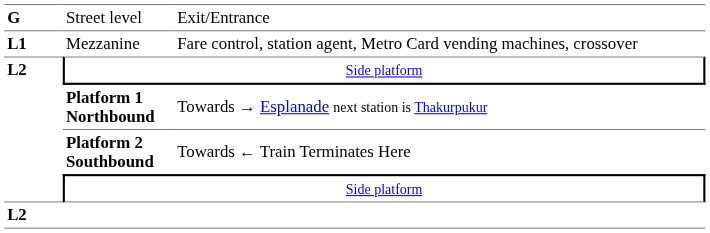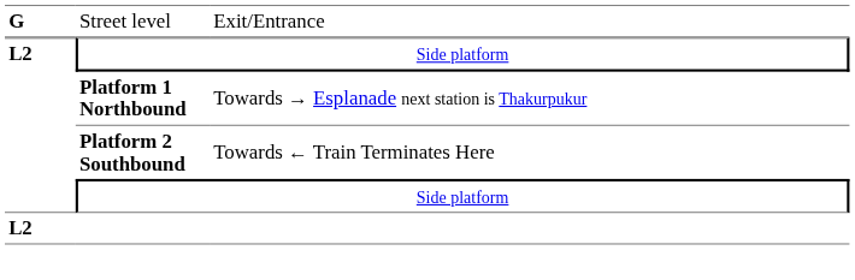- row: L1 | Mezzanine | Fare control, station agent, Metro Card vending machines, crossover
